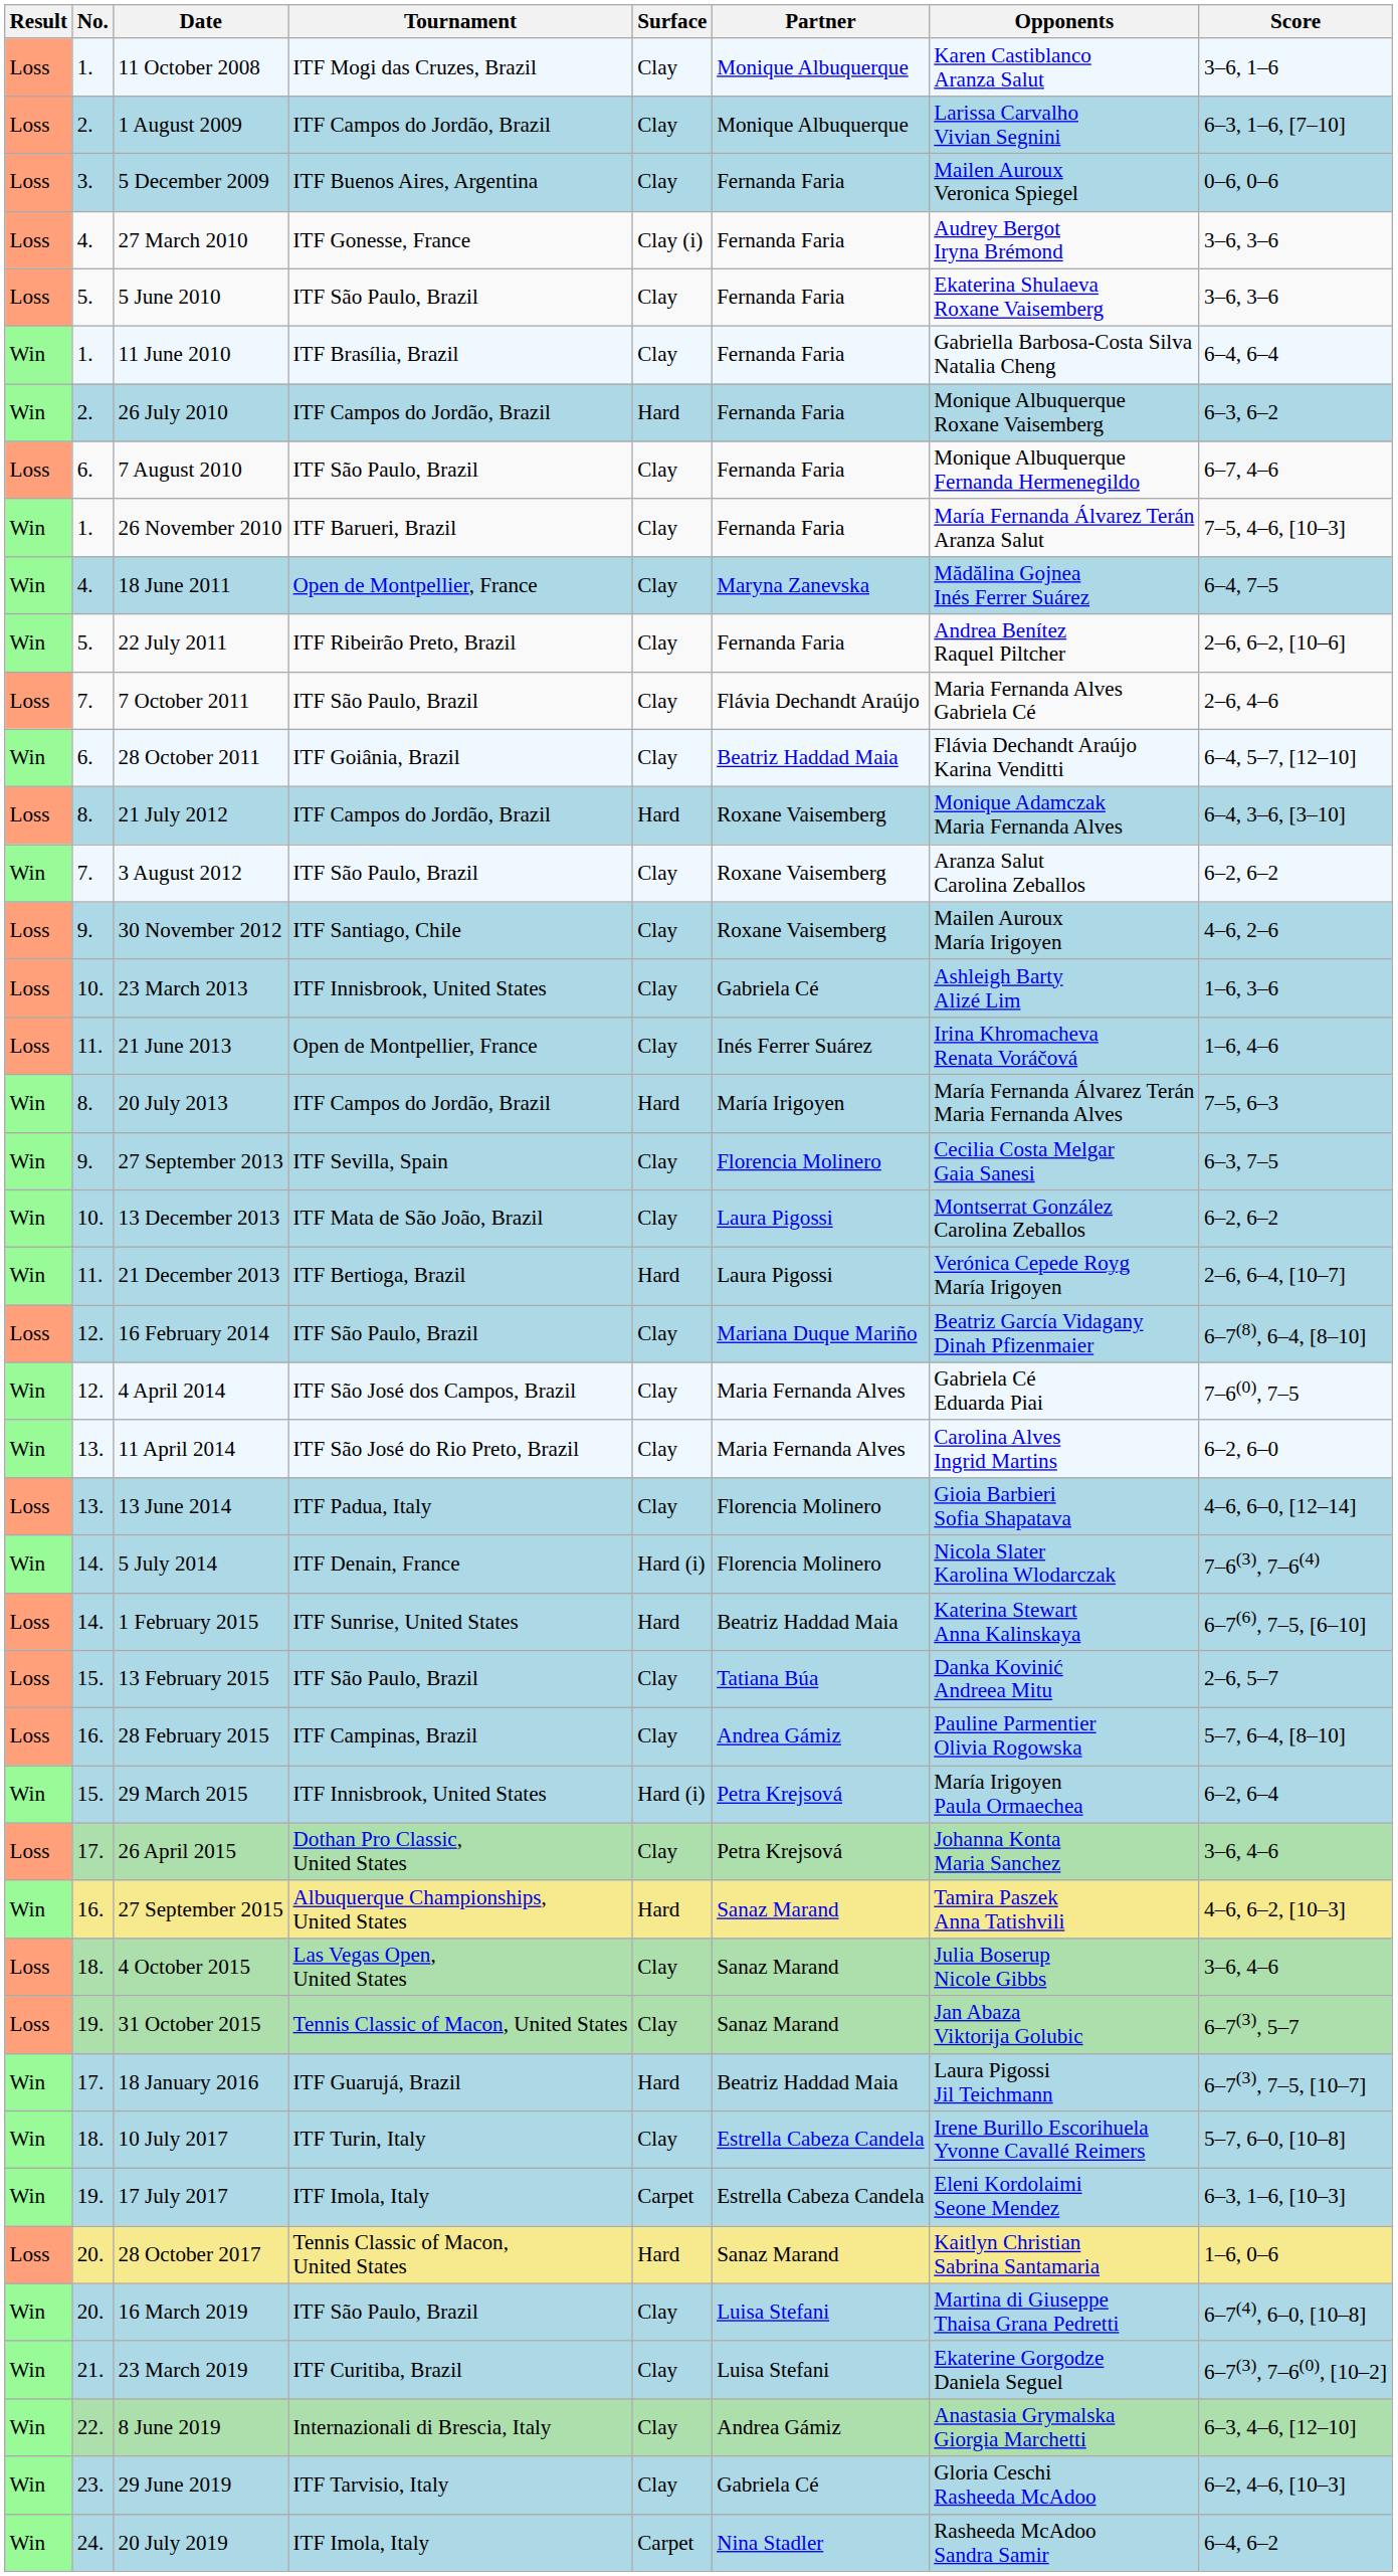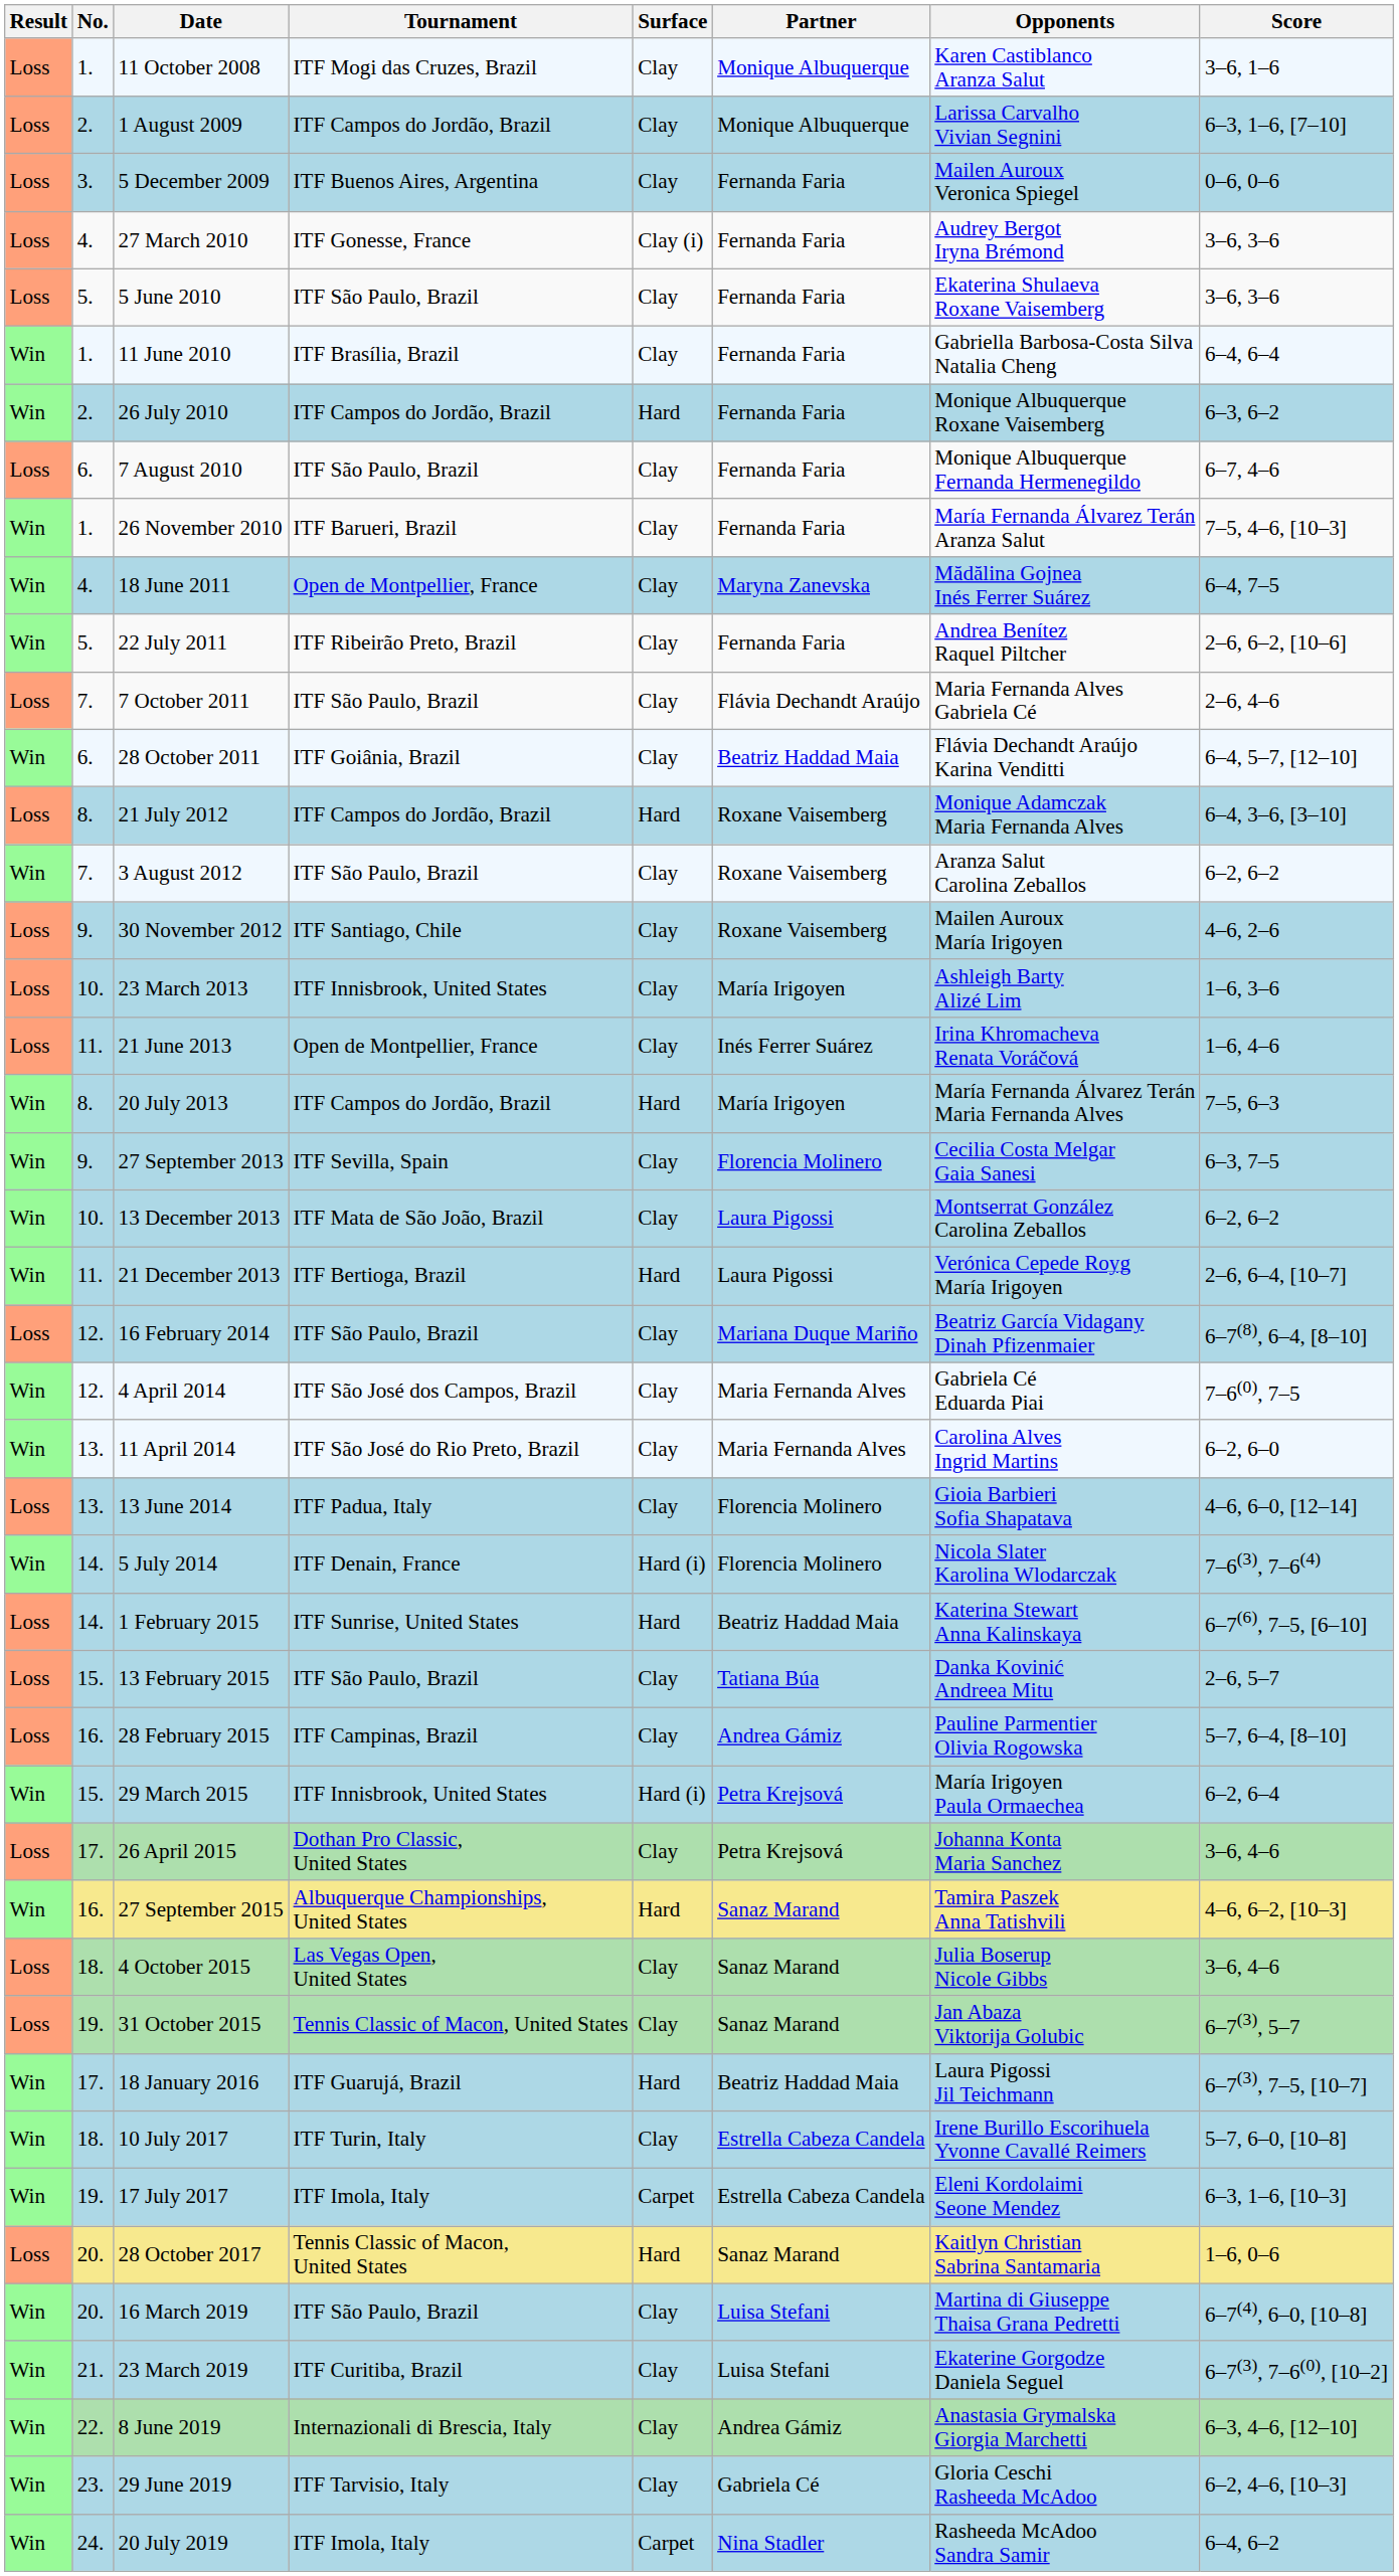23 March 2013 | Partner: Gabriela Cé -> María Irigoyen
